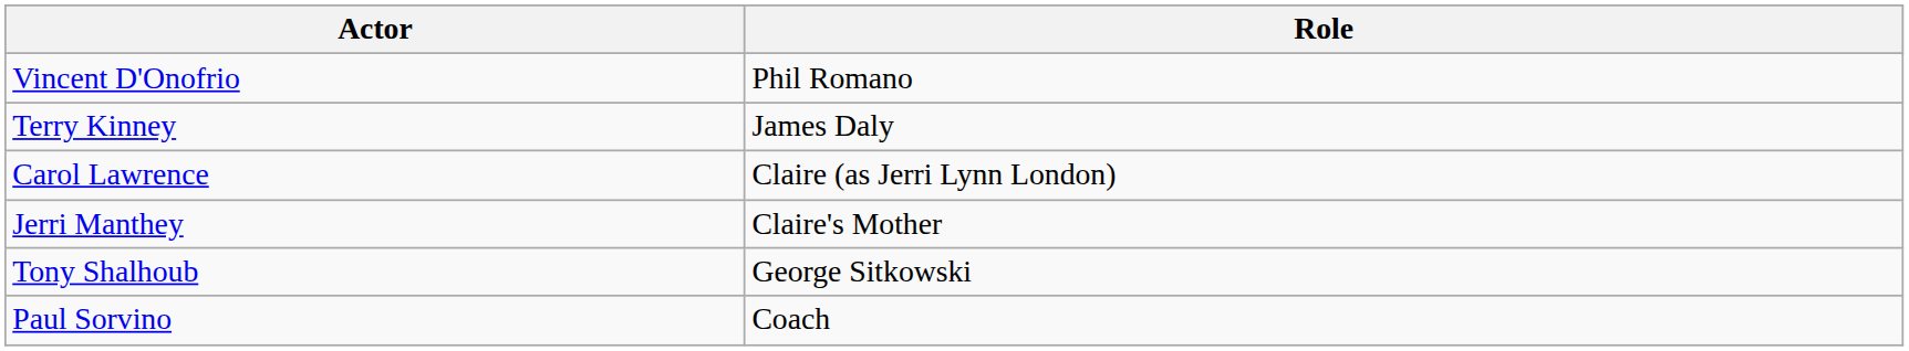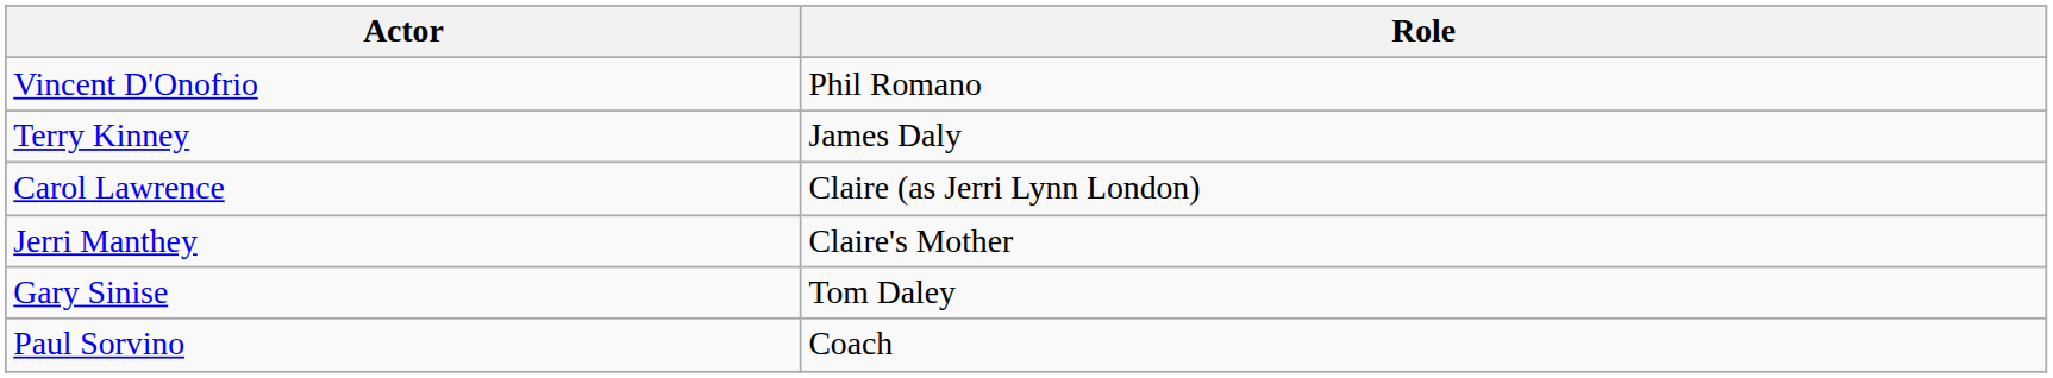- row: Tony Shalhoub | George Sitkowski
+ row: Gary Sinise | Tom Daley
